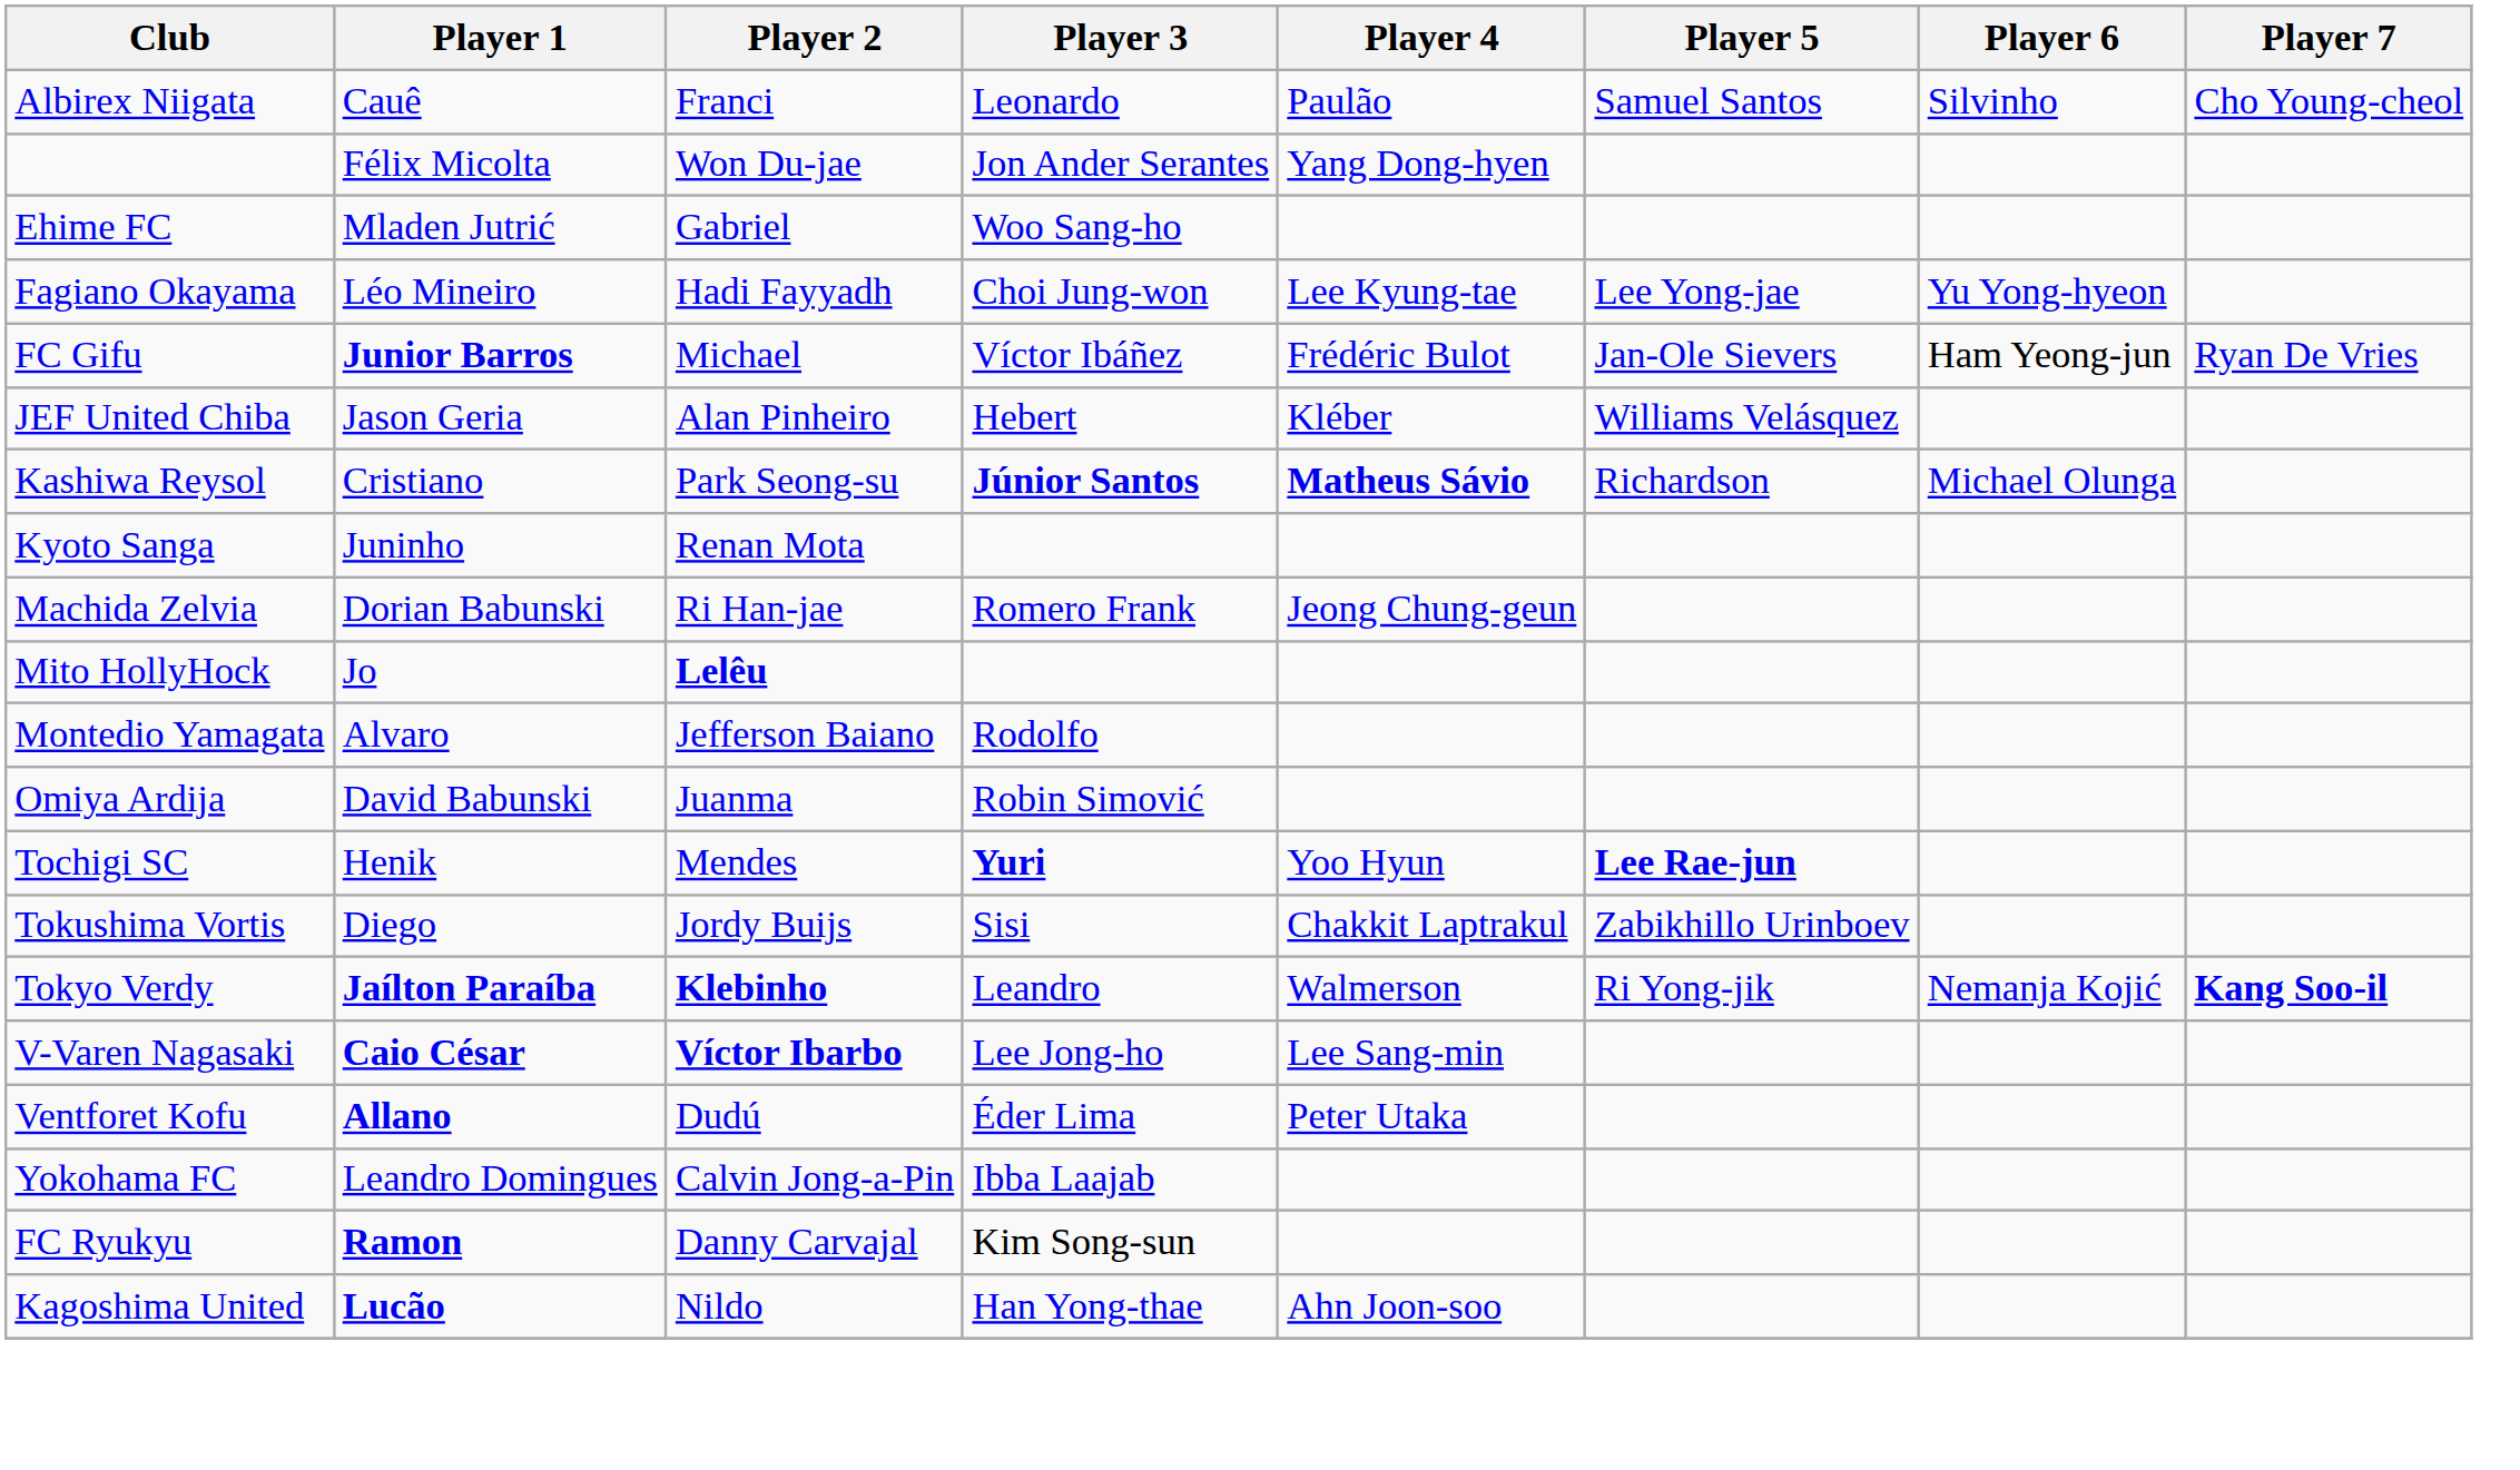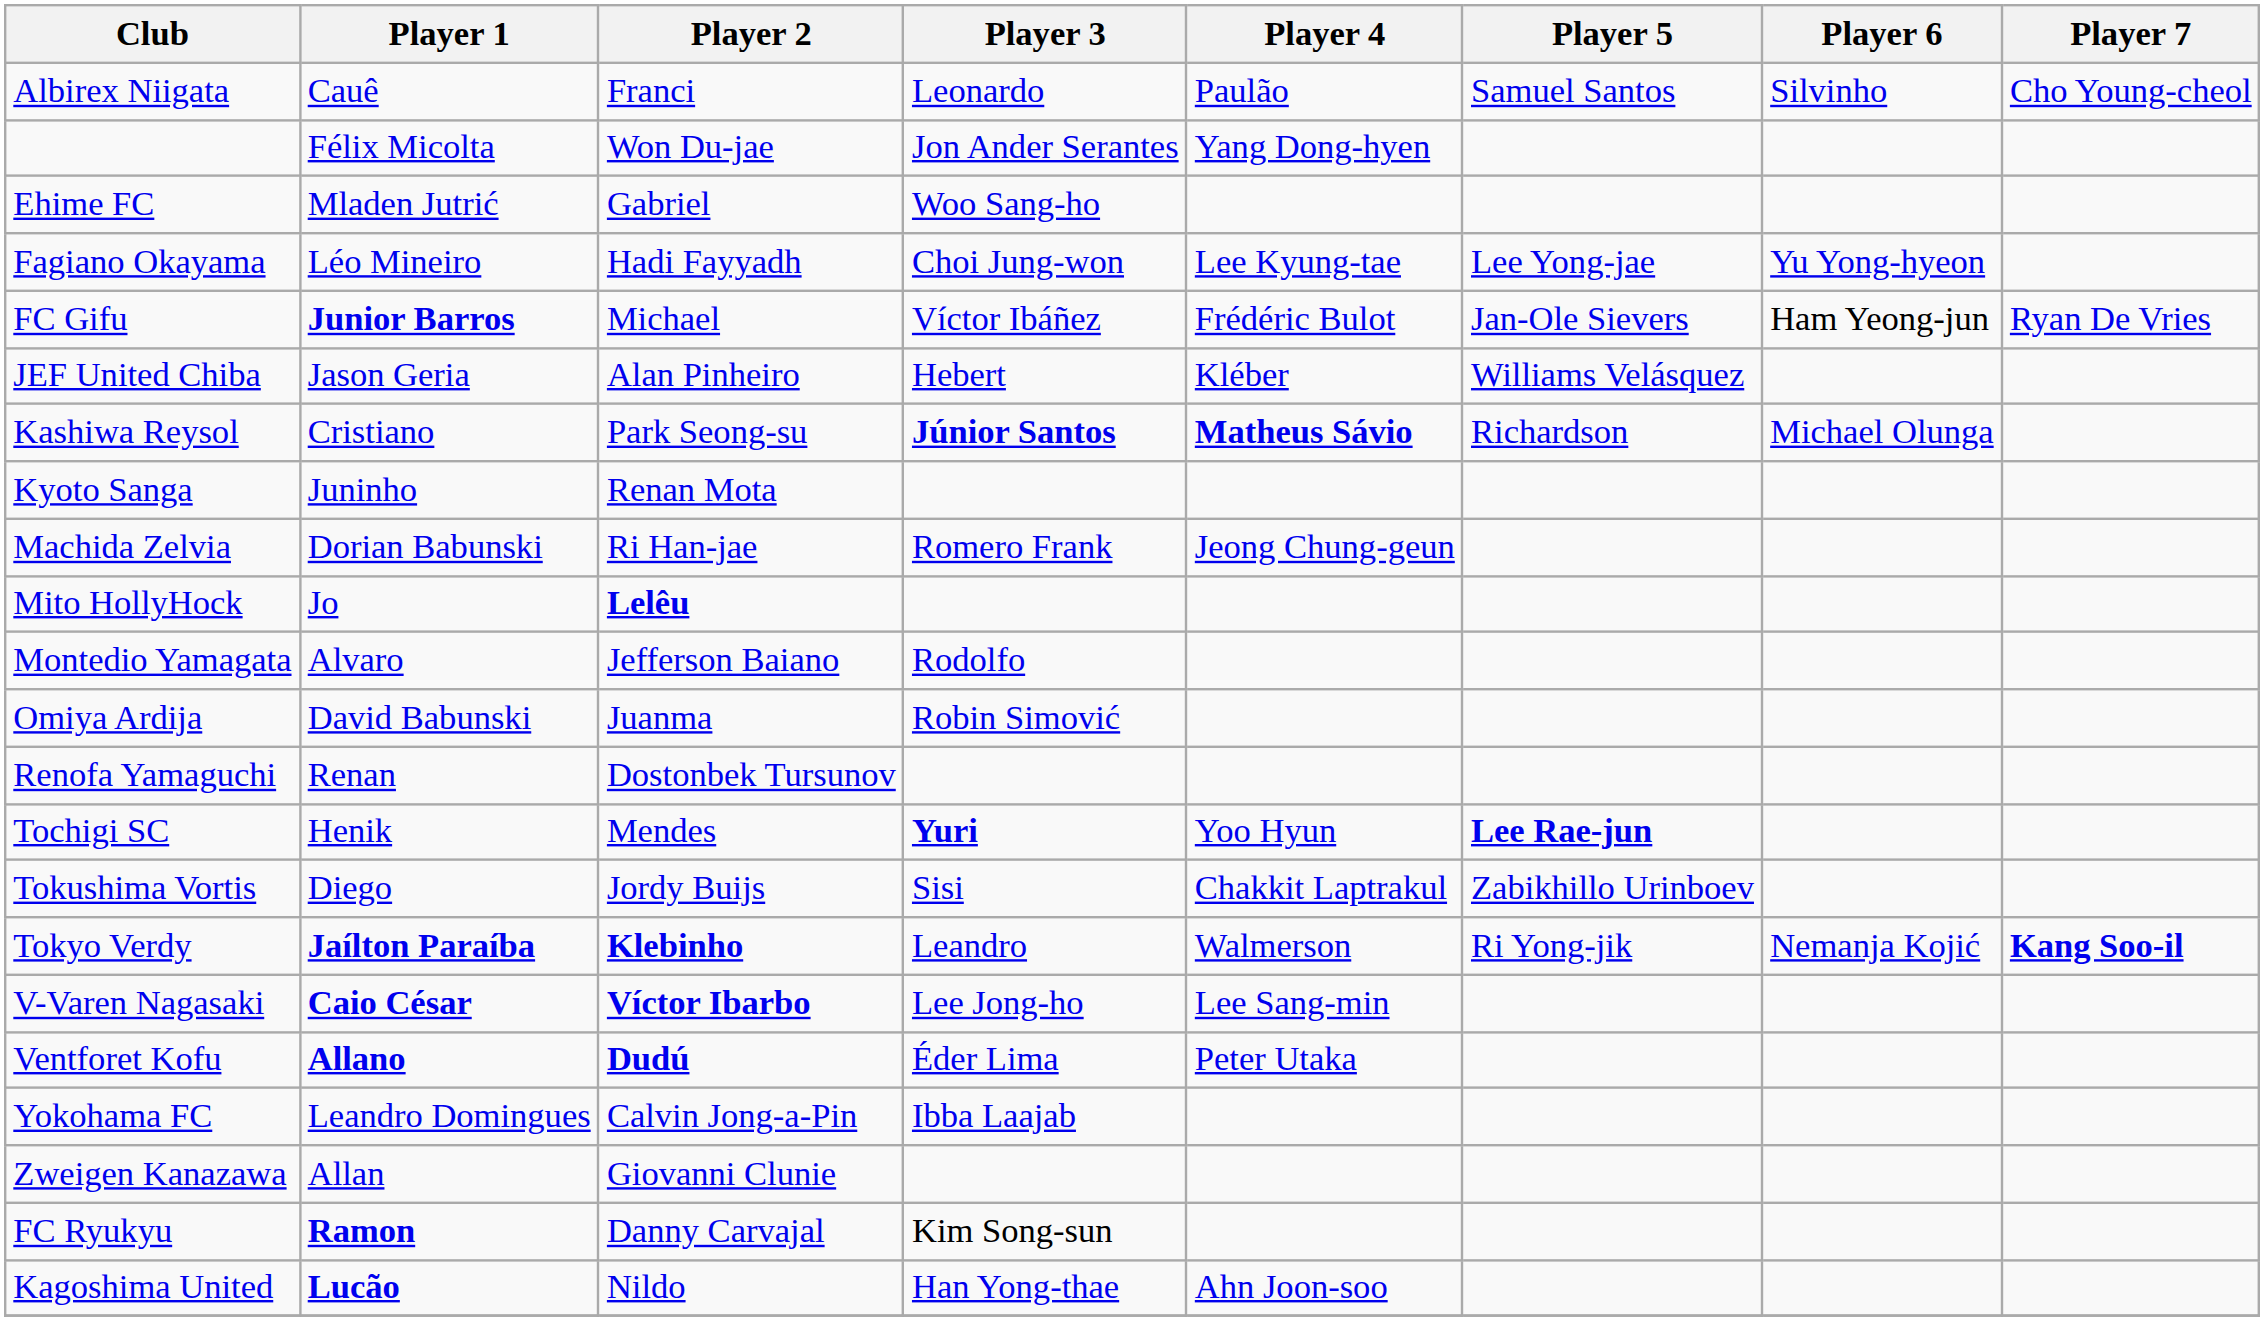+ row: Renofa Yamaguchi | Renan | Dostonbek Tursunov
Ventforet Kofu | Player 2: normal -> bold
+ row: Zweigen Kanazawa | Allan | Giovanni Clunie
